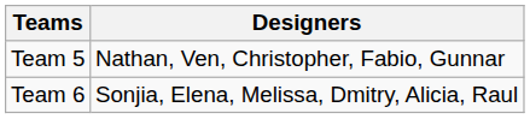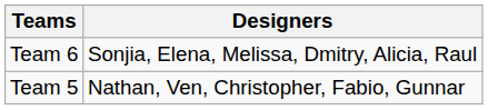rows swapped: Team 6 <-> Team 5
